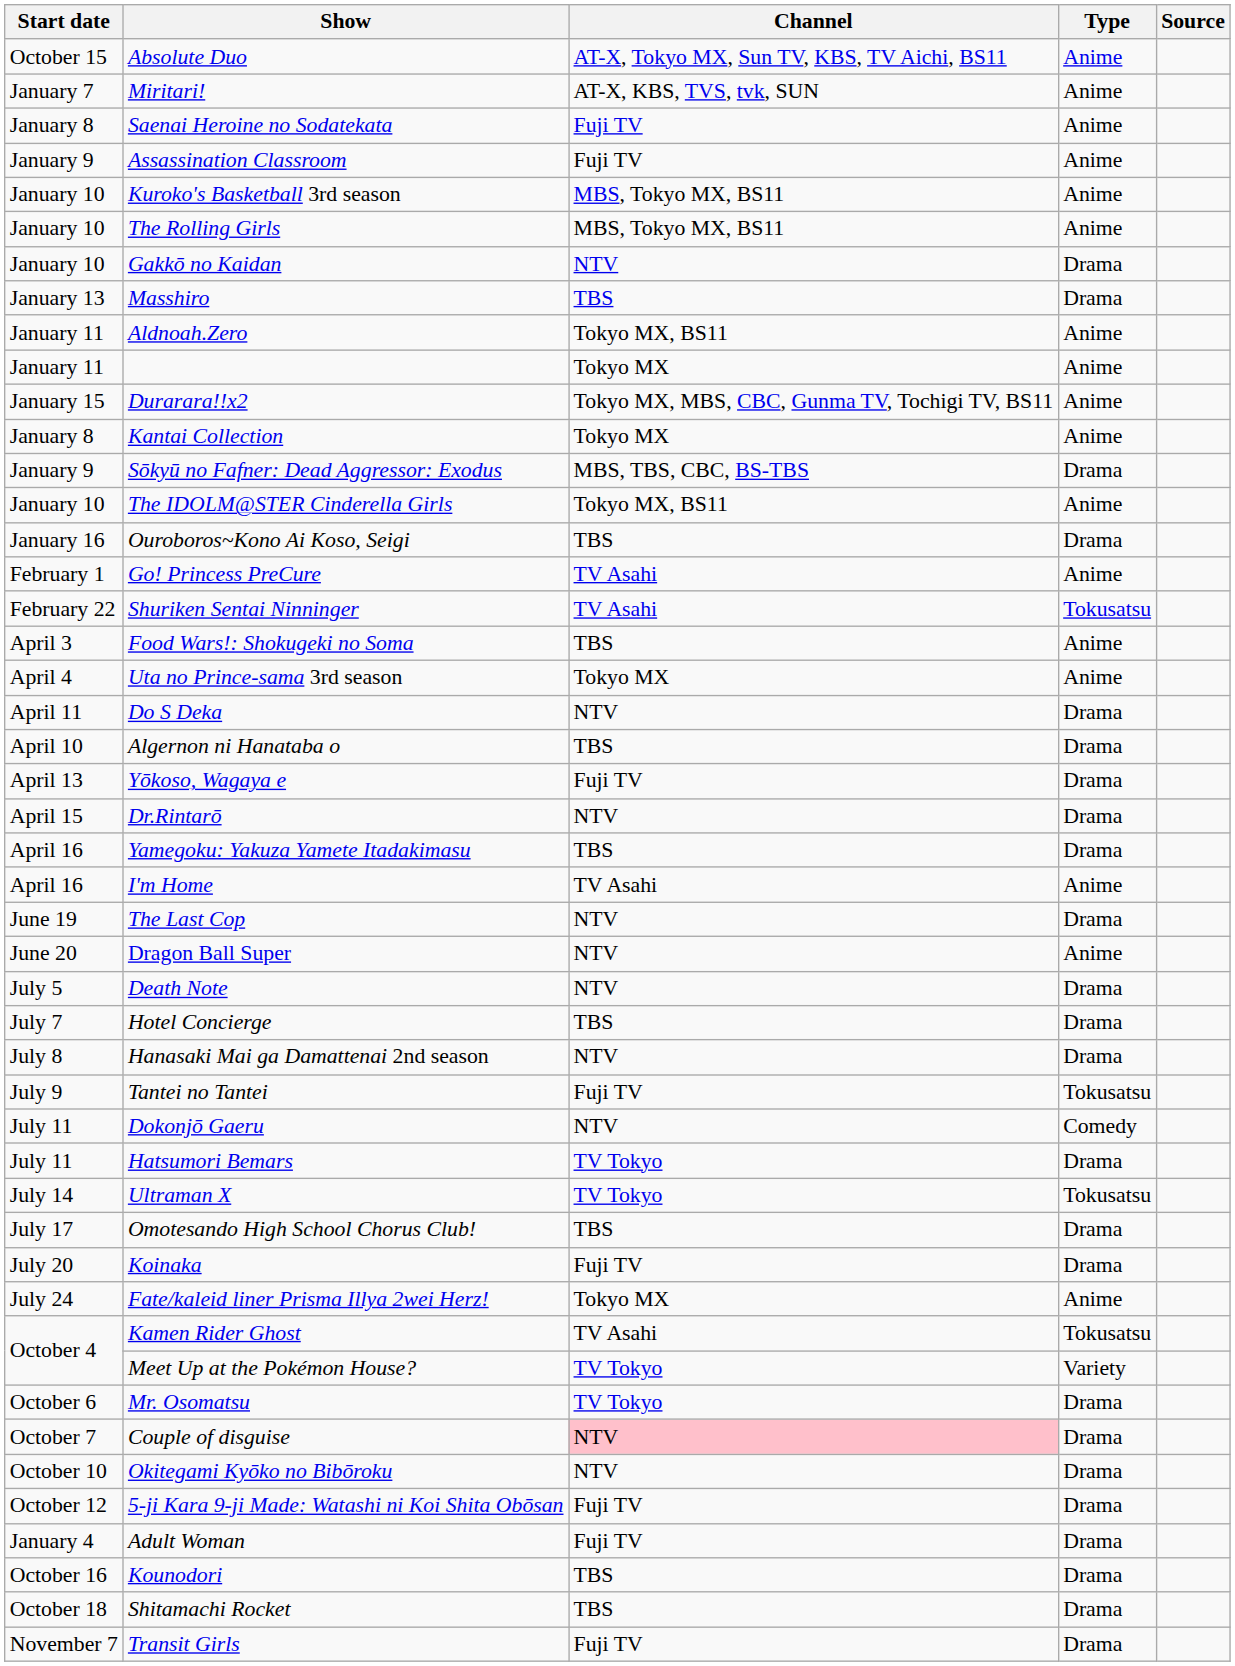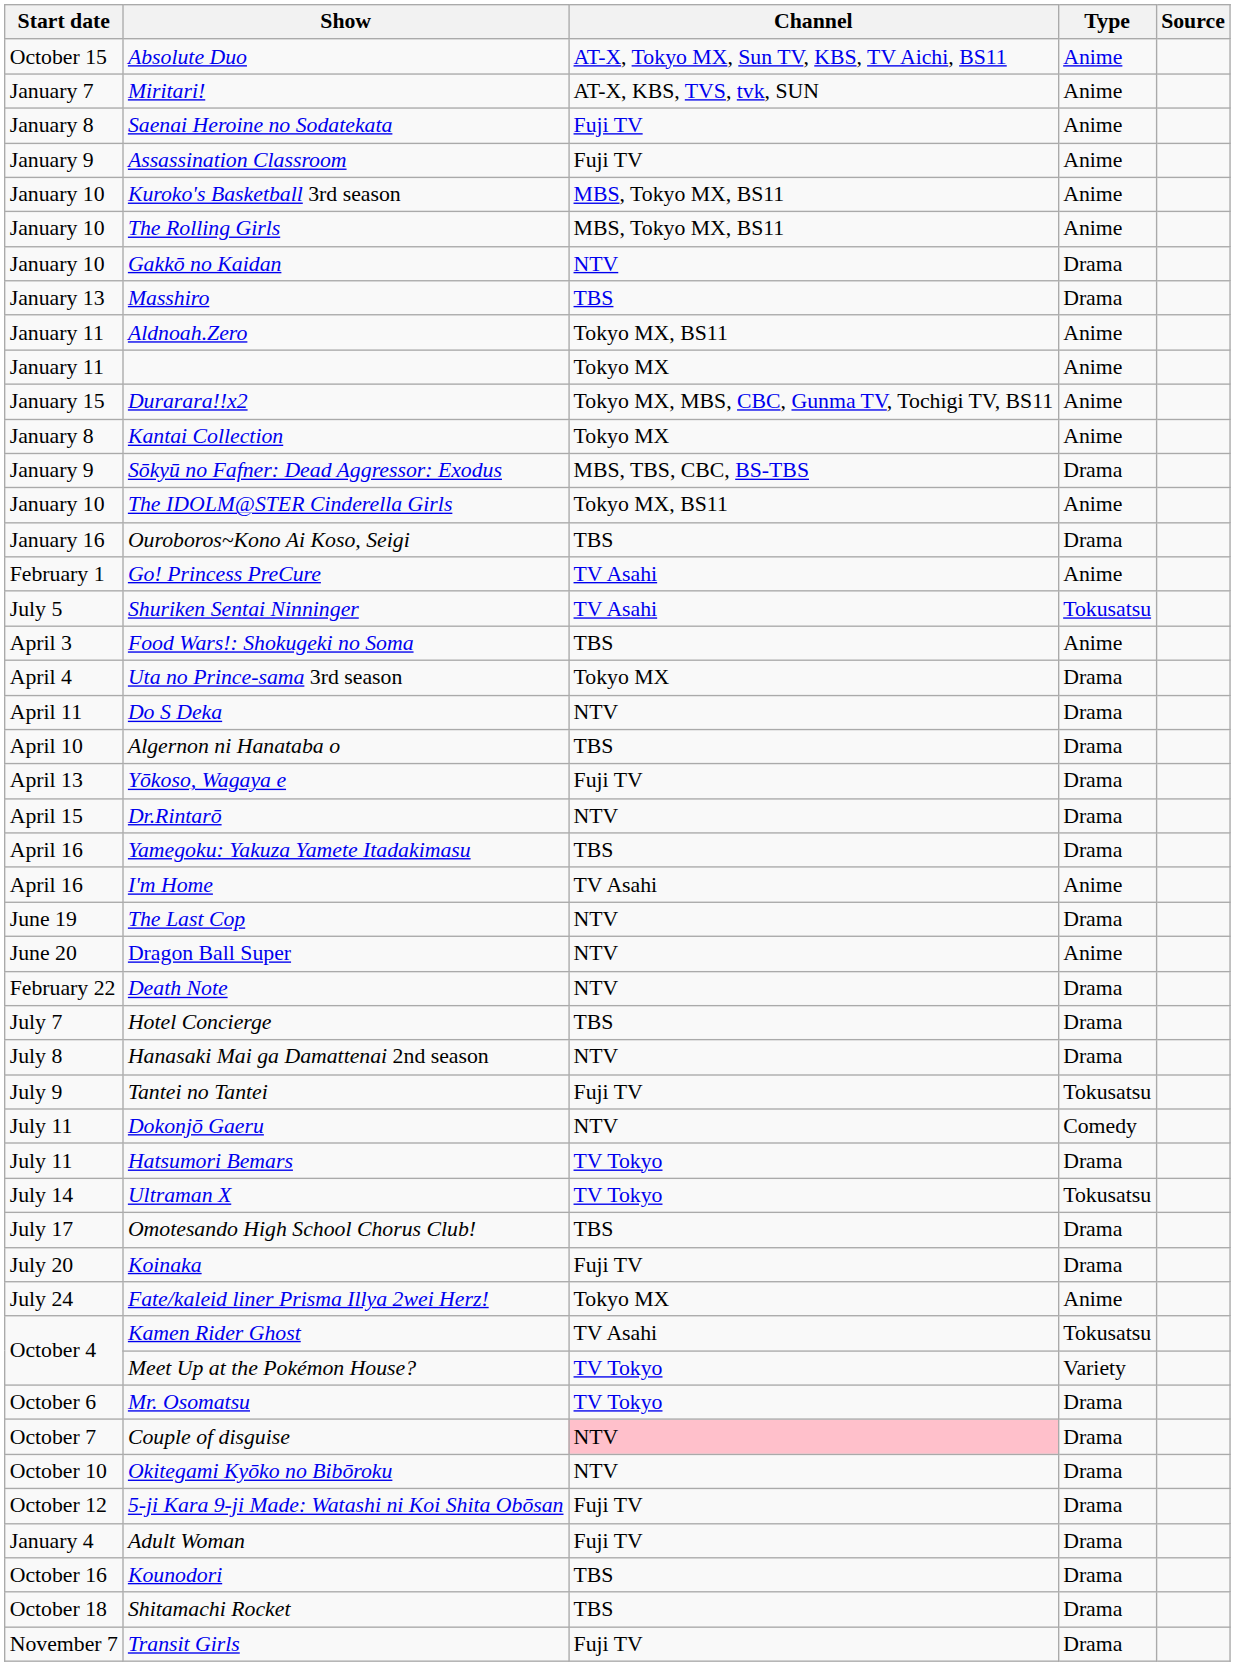Shuriken Sentai Ninninger | Start date: February 22 -> July 5
Uta no Prince-sama 3rd season | Type: Anime -> Drama
Death Note | Start date: July 5 -> February 22
